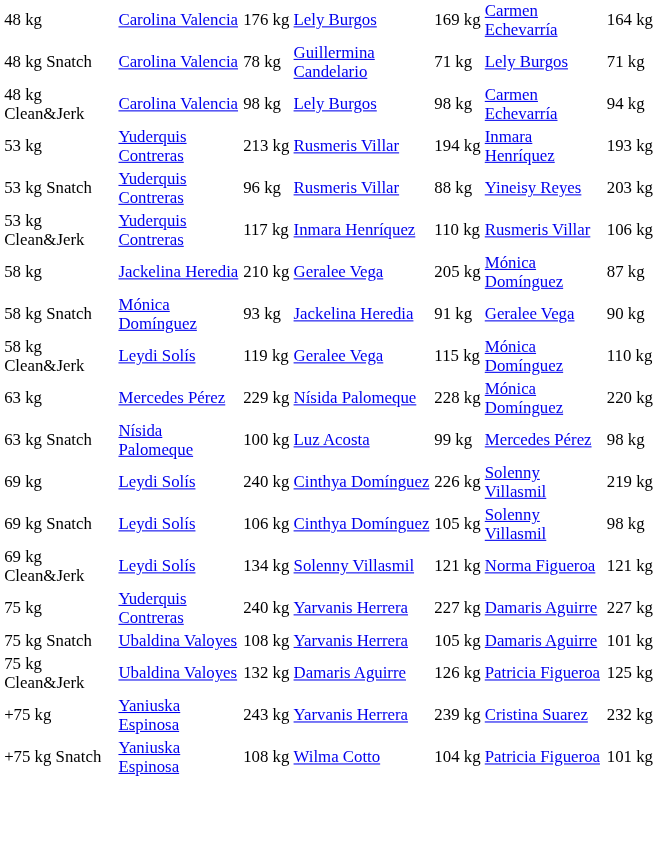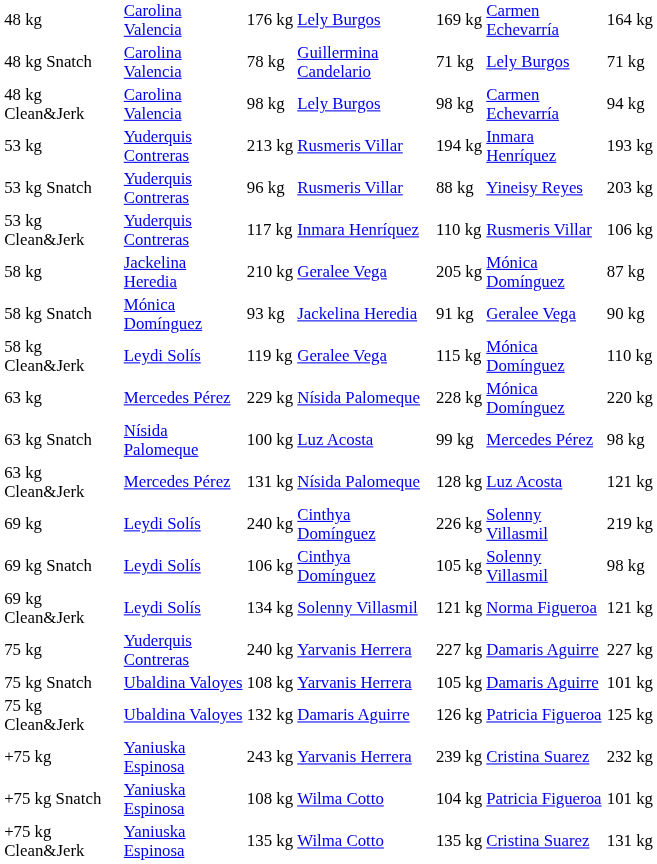+ row: 63 kg Clean&Jerk | Mercedes Pérez | 131 kg | Nísida Palomeque | 128 kg | Luz Acosta | 121 kg
+ row: +75 kg Clean&Jerk | Yaniuska Espinosa | 135 kg | Wilma Cotto | 135 kg | Cristina Suarez | 131 kg
